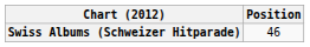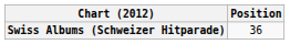Swiss Albums (Schweizer Hitparade) | Position: 46 -> 36
